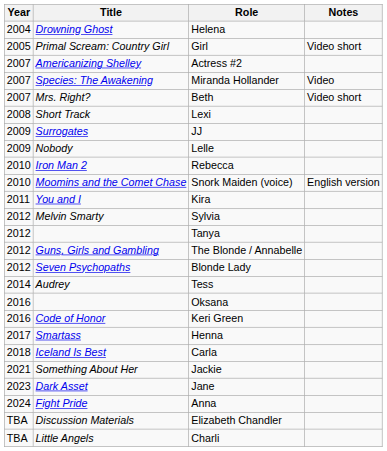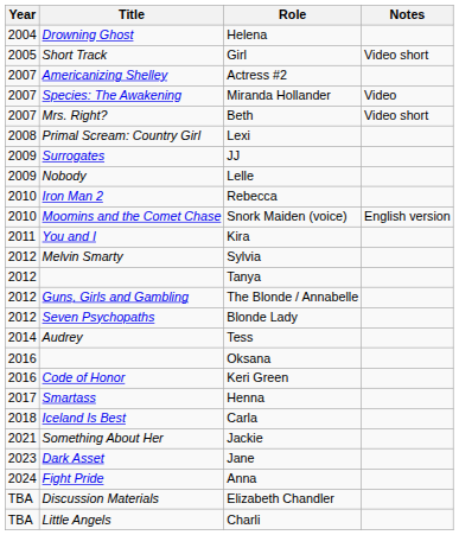Girl | Title: Primal Scream: Country Girl -> Short Track
Lexi | Title: Short Track -> Primal Scream: Country Girl
